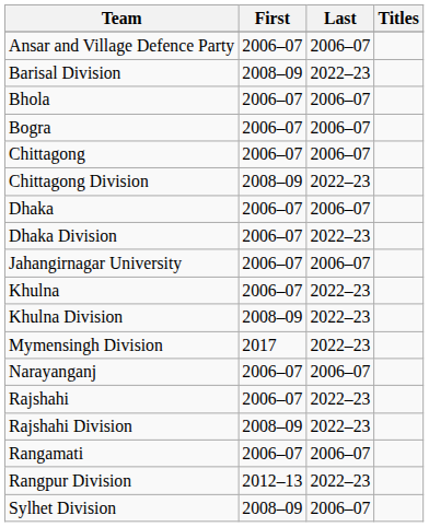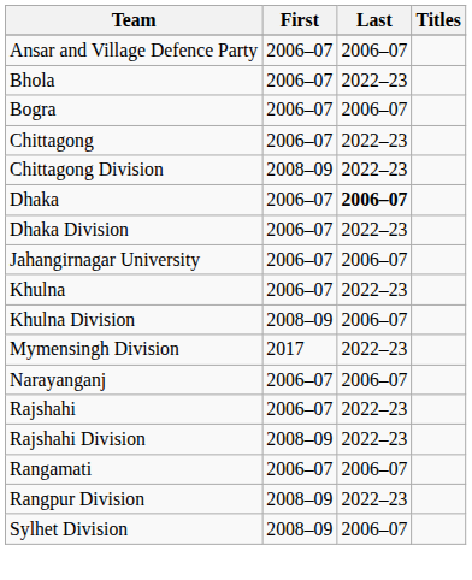- row: Barisal Division | 2008–09 | 2022–23
Bhola | Last: 2006–07 -> 2022–23
Chittagong | Last: 2006–07 -> 2022–23
Dhaka | Last: normal -> bold
Khulna Division | Last: 2022–23 -> 2006–07
Rangpur Division | First: 2012–13 -> 2008–09
